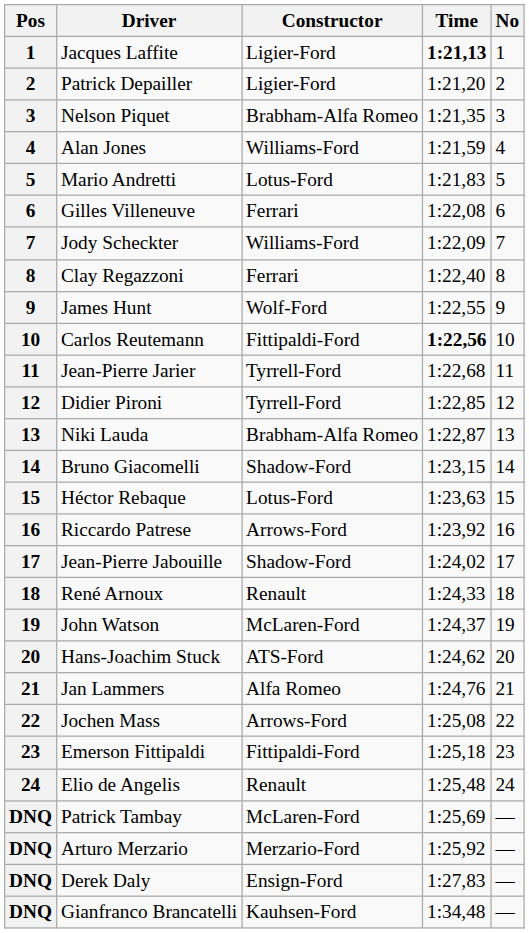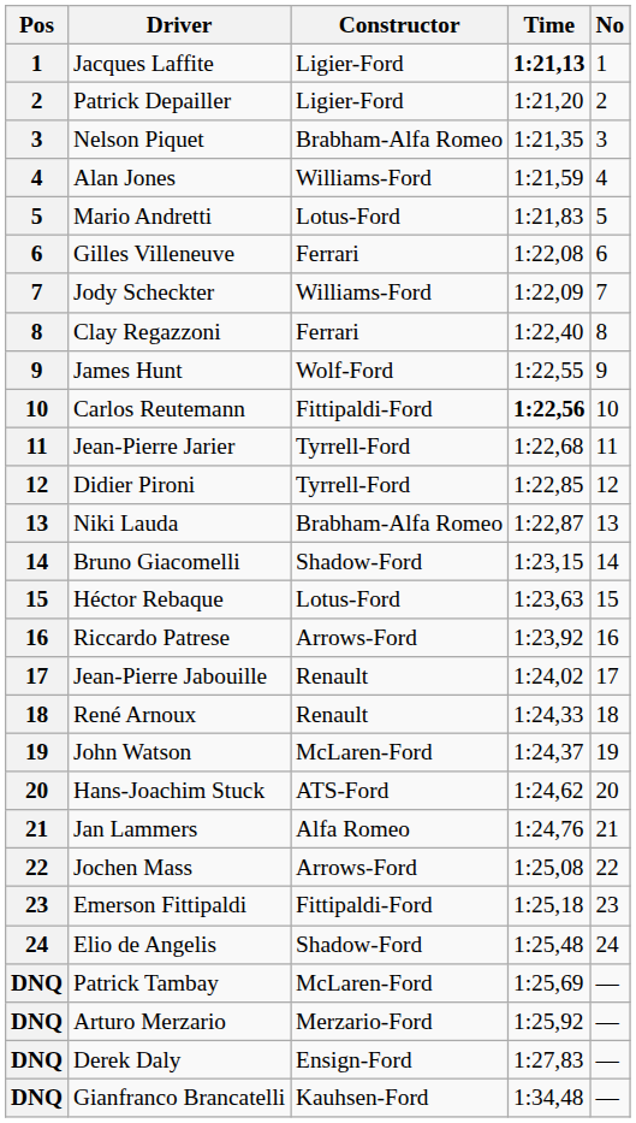Jean-Pierre Jabouille | Constructor: Shadow-Ford -> Renault
Elio de Angelis | Constructor: Renault -> Shadow-Ford
